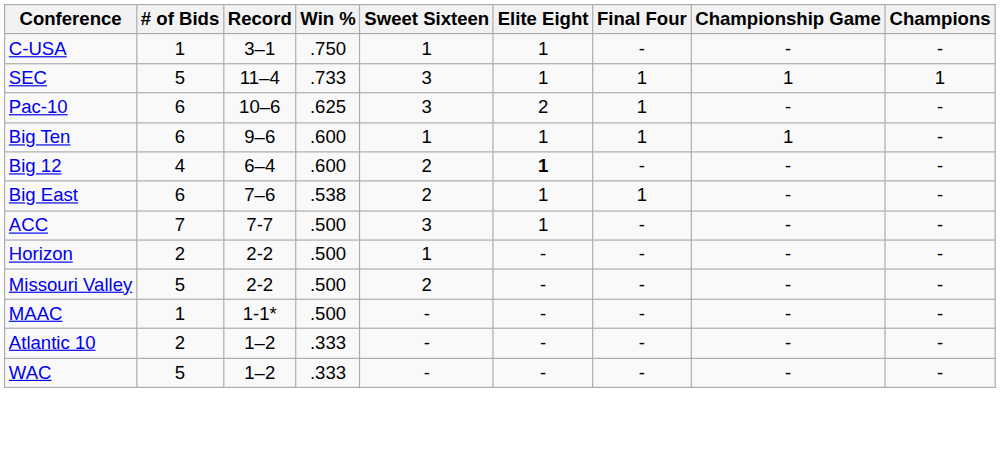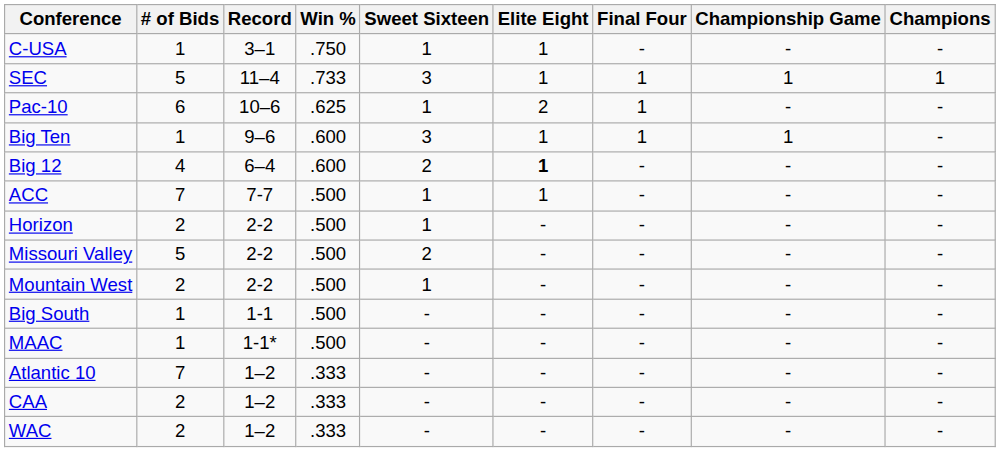Pac-10 | Sweet Sixteen: 3 -> 1
Big Ten | # of Bids: 6 -> 1
Big Ten | Sweet Sixteen: 1 -> 3
- row: Big East | 6 | 7–6 | .538 | 2 | 1 | 1 | - | -
ACC | Sweet Sixteen: 3 -> 1
+ row: Mountain West | 2 | 2-2 | .500 | 1 | - | - | - | -
+ row: Big South | 1 | 1-1 | .500 | - | - | - | - | -
Atlantic 10 | # of Bids: 2 -> 7
+ row: CAA | 2 | 1–2 | .333 | - | - | - | - | -
WAC | # of Bids: 5 -> 2
